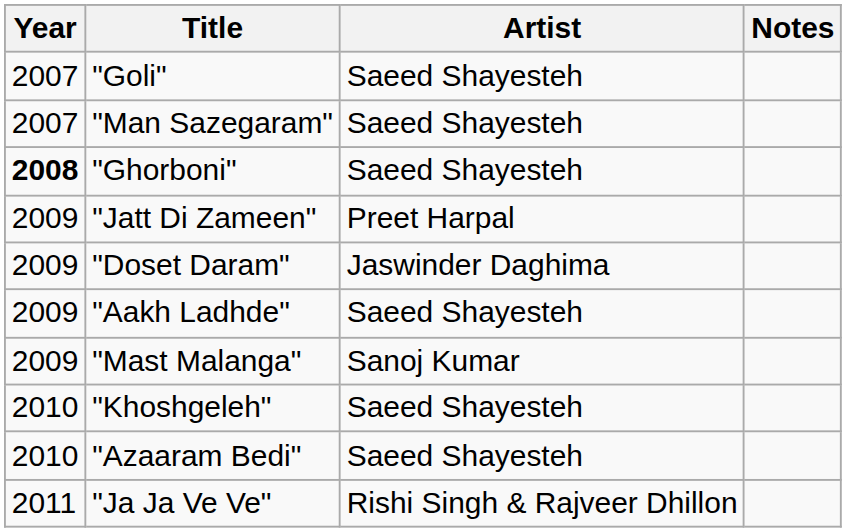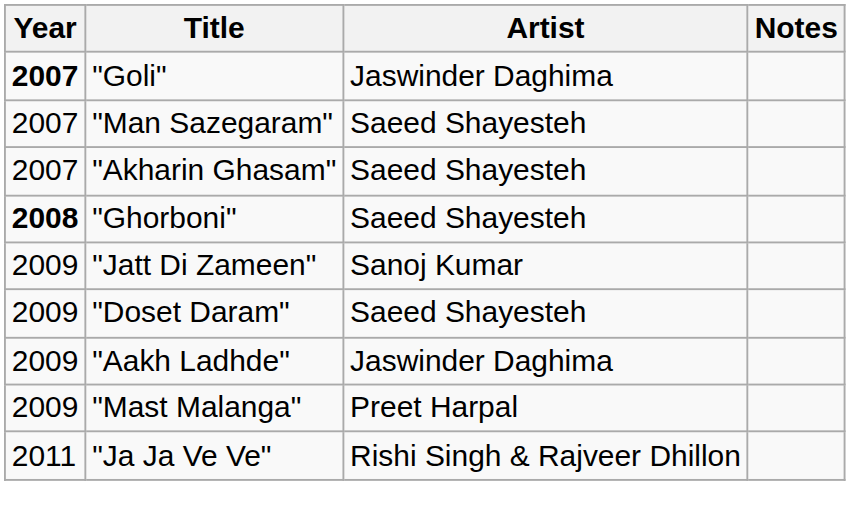"Goli" | Year: normal -> bold
"Goli" | Artist: Saeed Shayesteh -> Jaswinder Daghima
+ row: 2007 | "Akharin Ghasam" | Saeed Shayesteh
"Jatt Di Zameen" | Artist: Preet Harpal -> Sanoj Kumar
"Doset Daram" | Artist: Jaswinder Daghima -> Saeed Shayesteh
"Aakh Ladhde" | Artist: Saeed Shayesteh -> Jaswinder Daghima
"Mast Malanga" | Artist: Sanoj Kumar -> Preet Harpal
- row: 2010 | "Khoshgeleh" | Saeed Shayesteh
- row: 2010 | "Azaaram Bedi" | Saeed Shayesteh
